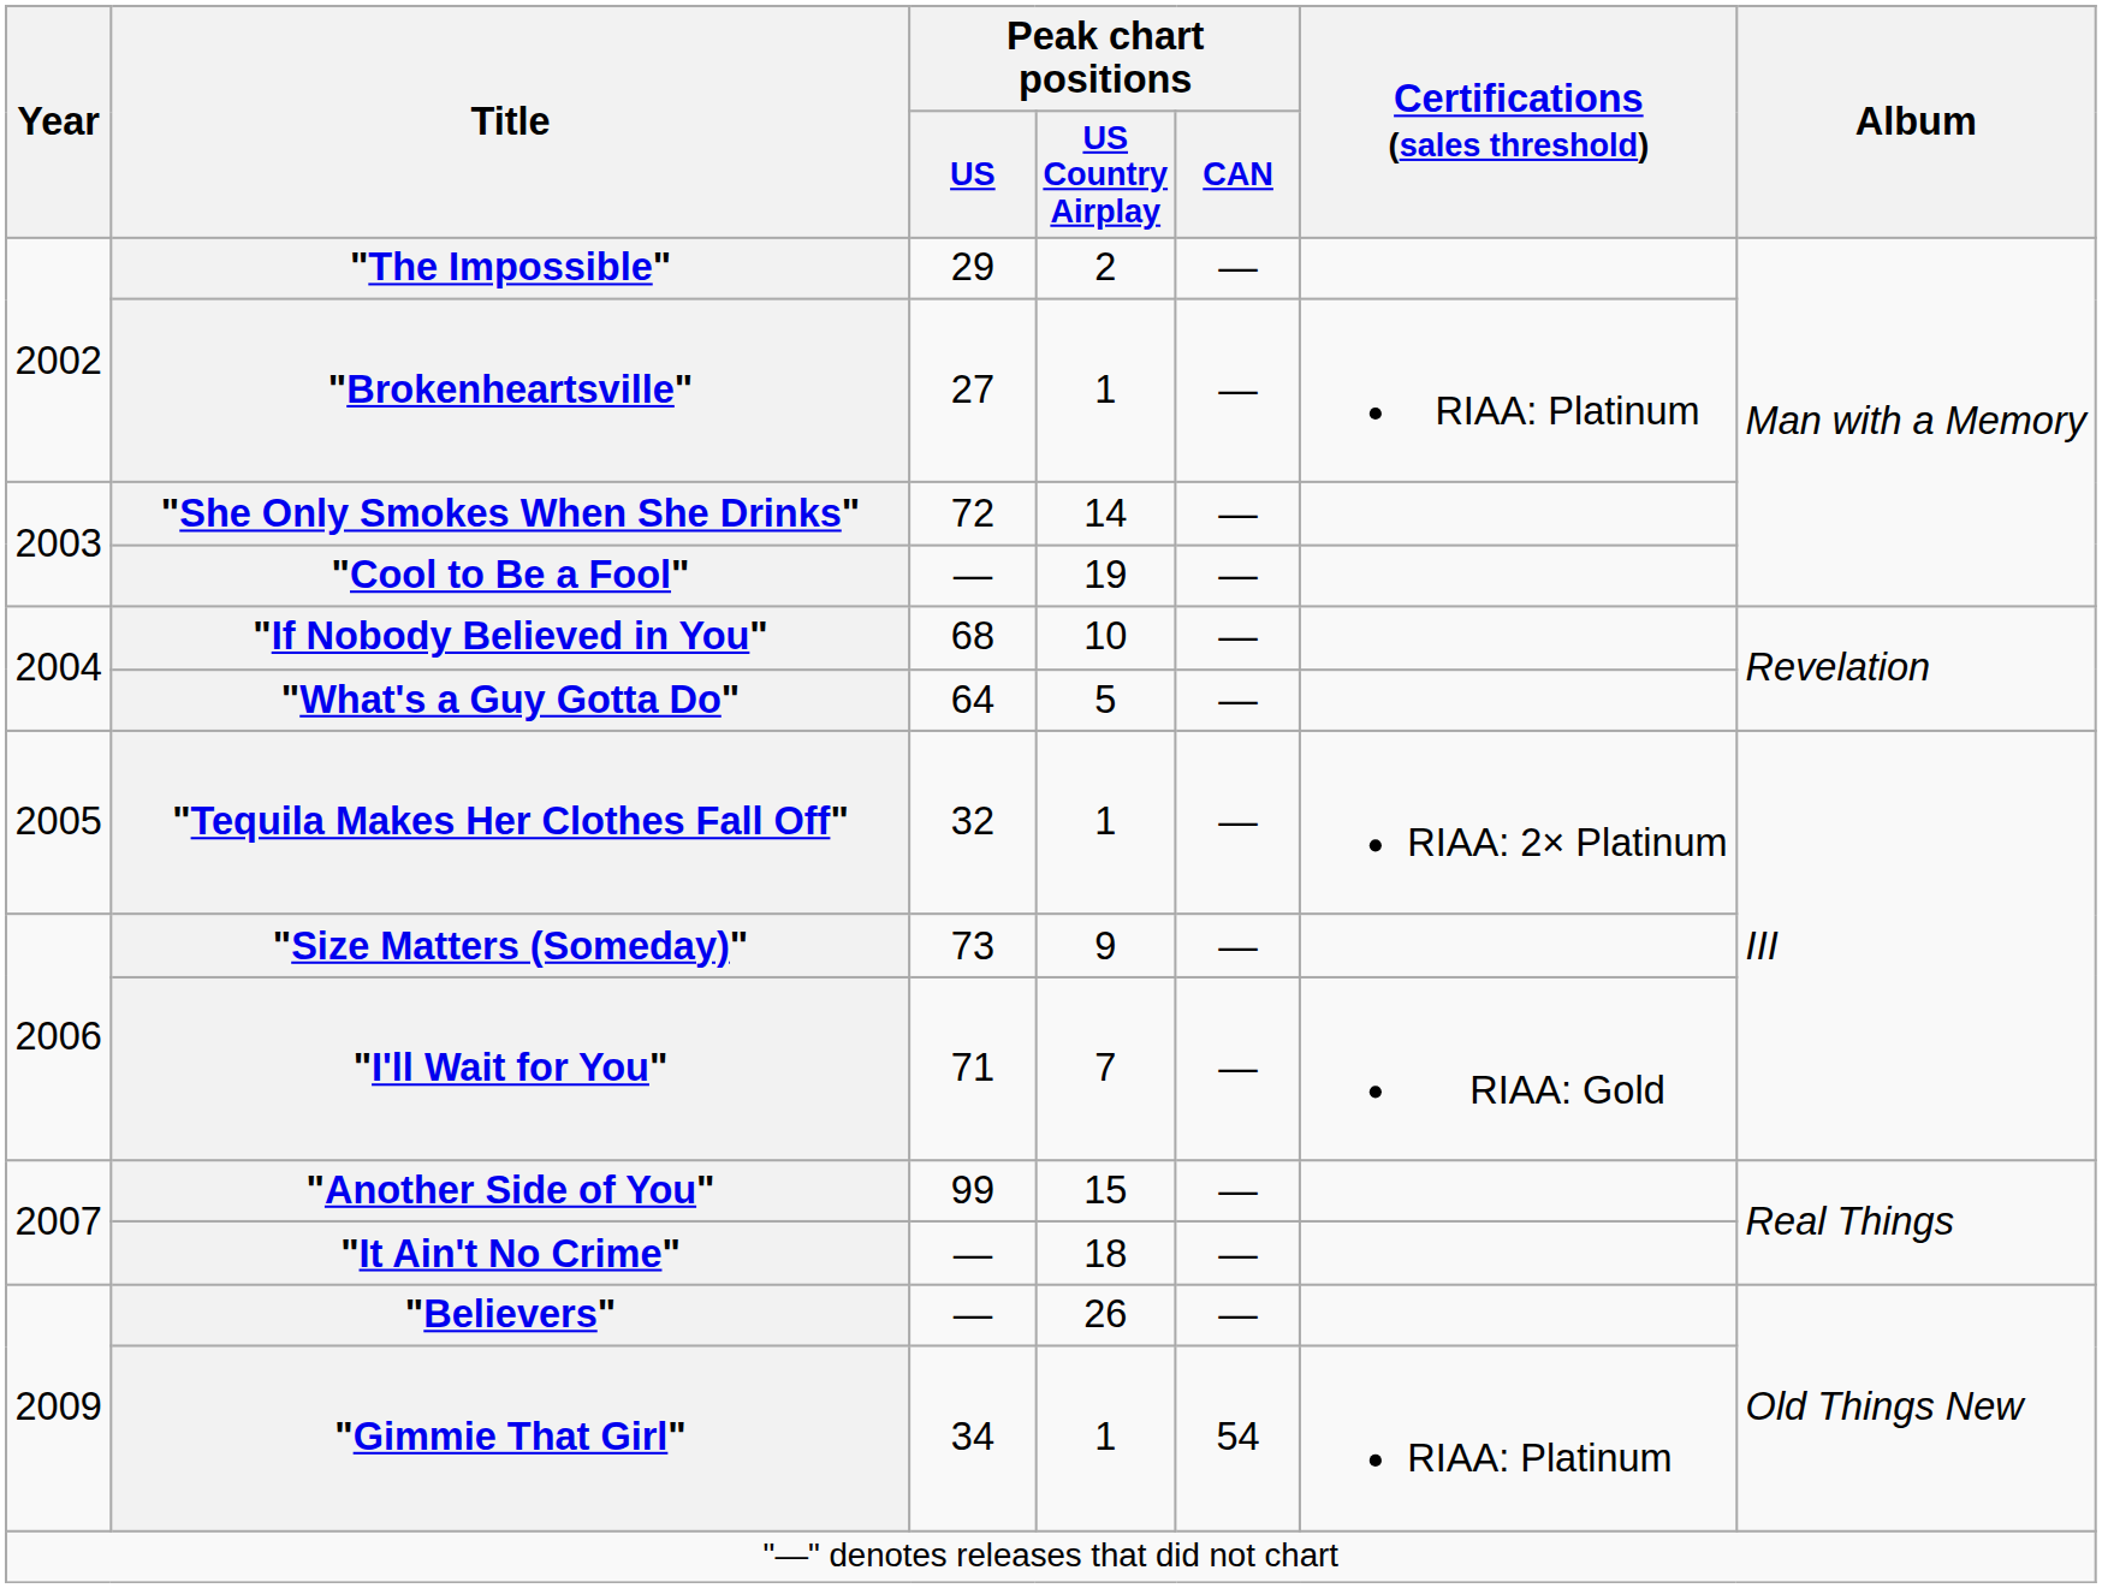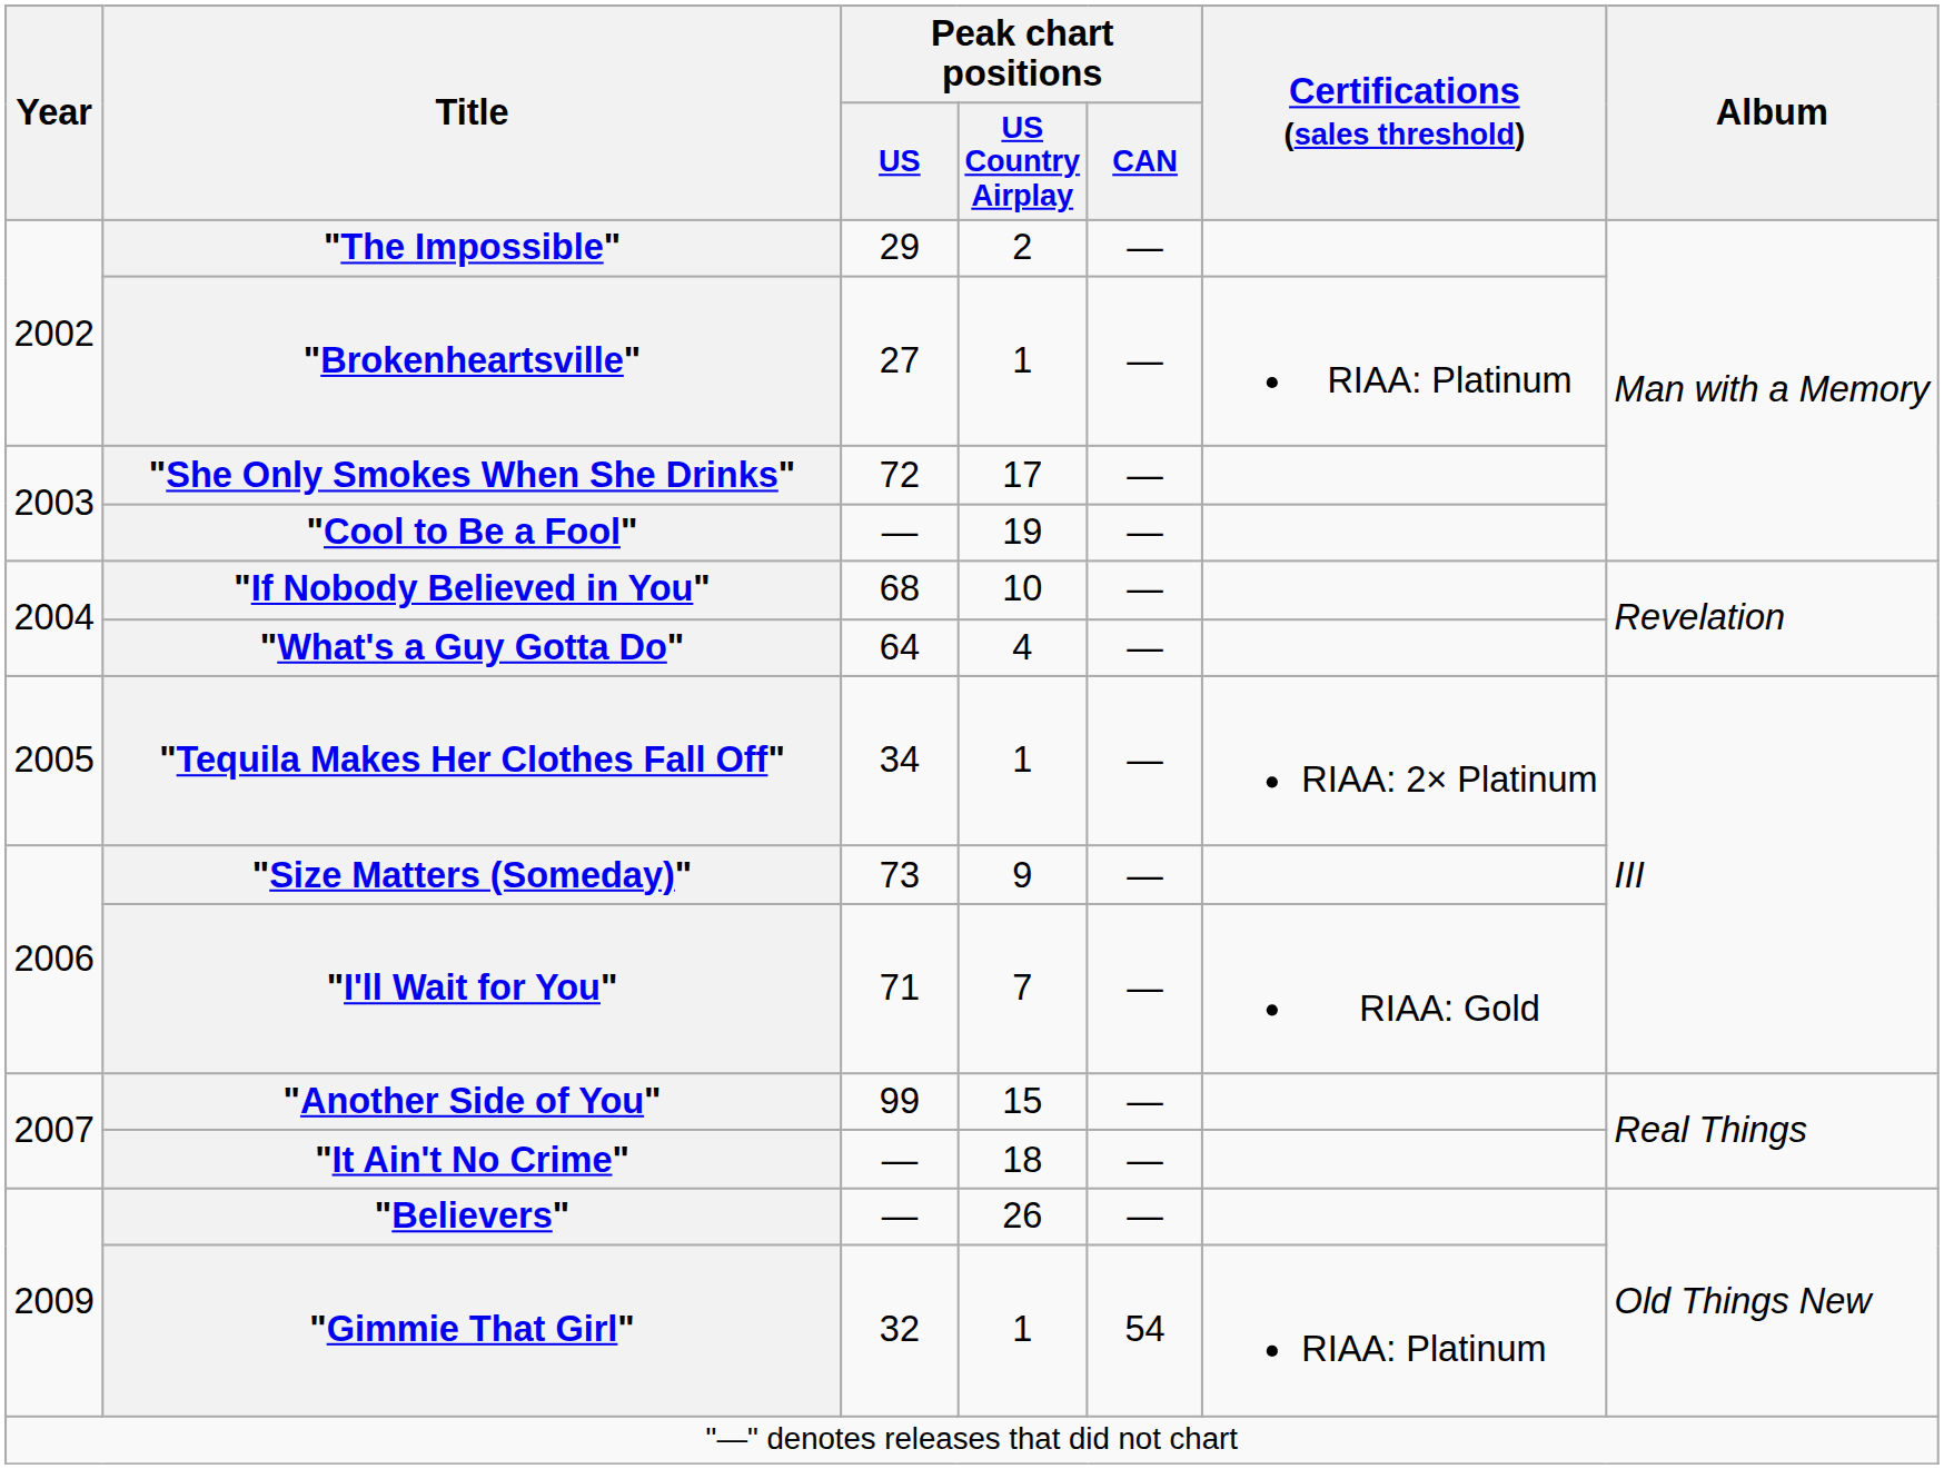"She Only Smokes When She Drinks" | Peak chart positions / US Country Airplay: 14 -> 17
"What's a Guy Gotta Do" | Peak chart positions / US Country Airplay: 5 -> 4
"Tequila Makes Her Clothes Fall Off" | Peak chart positions / US: 32 -> 34
"Gimmie That Girl" | Peak chart positions / US: 34 -> 32
